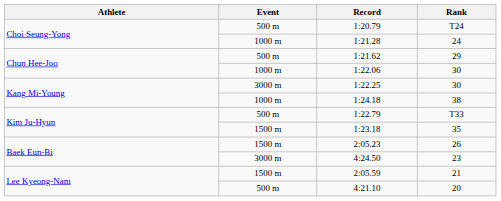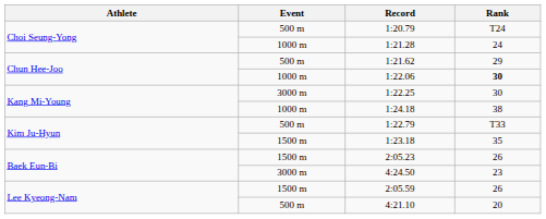1:22.06 | Rank: normal -> bold
2:05.59 | Rank: 21 -> 26
